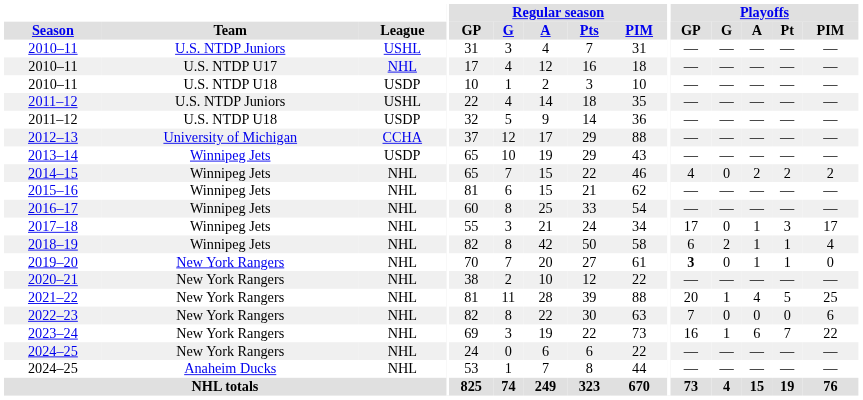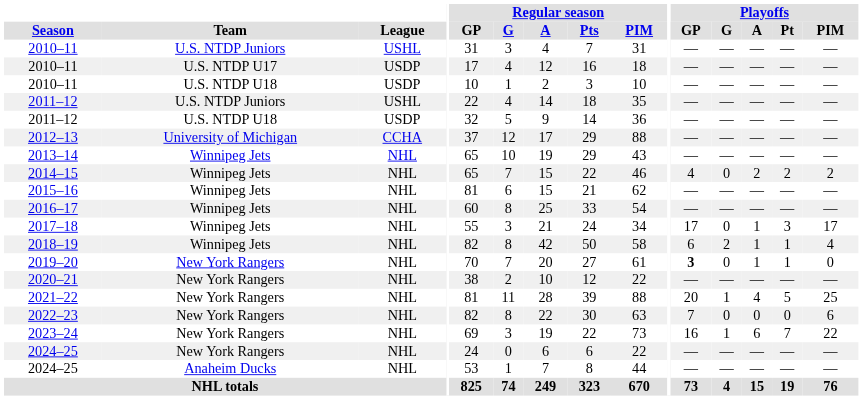2010–11 / U.S. NTDP U17 | League: NHL -> USDP
2013–14 | League: USDP -> NHL
